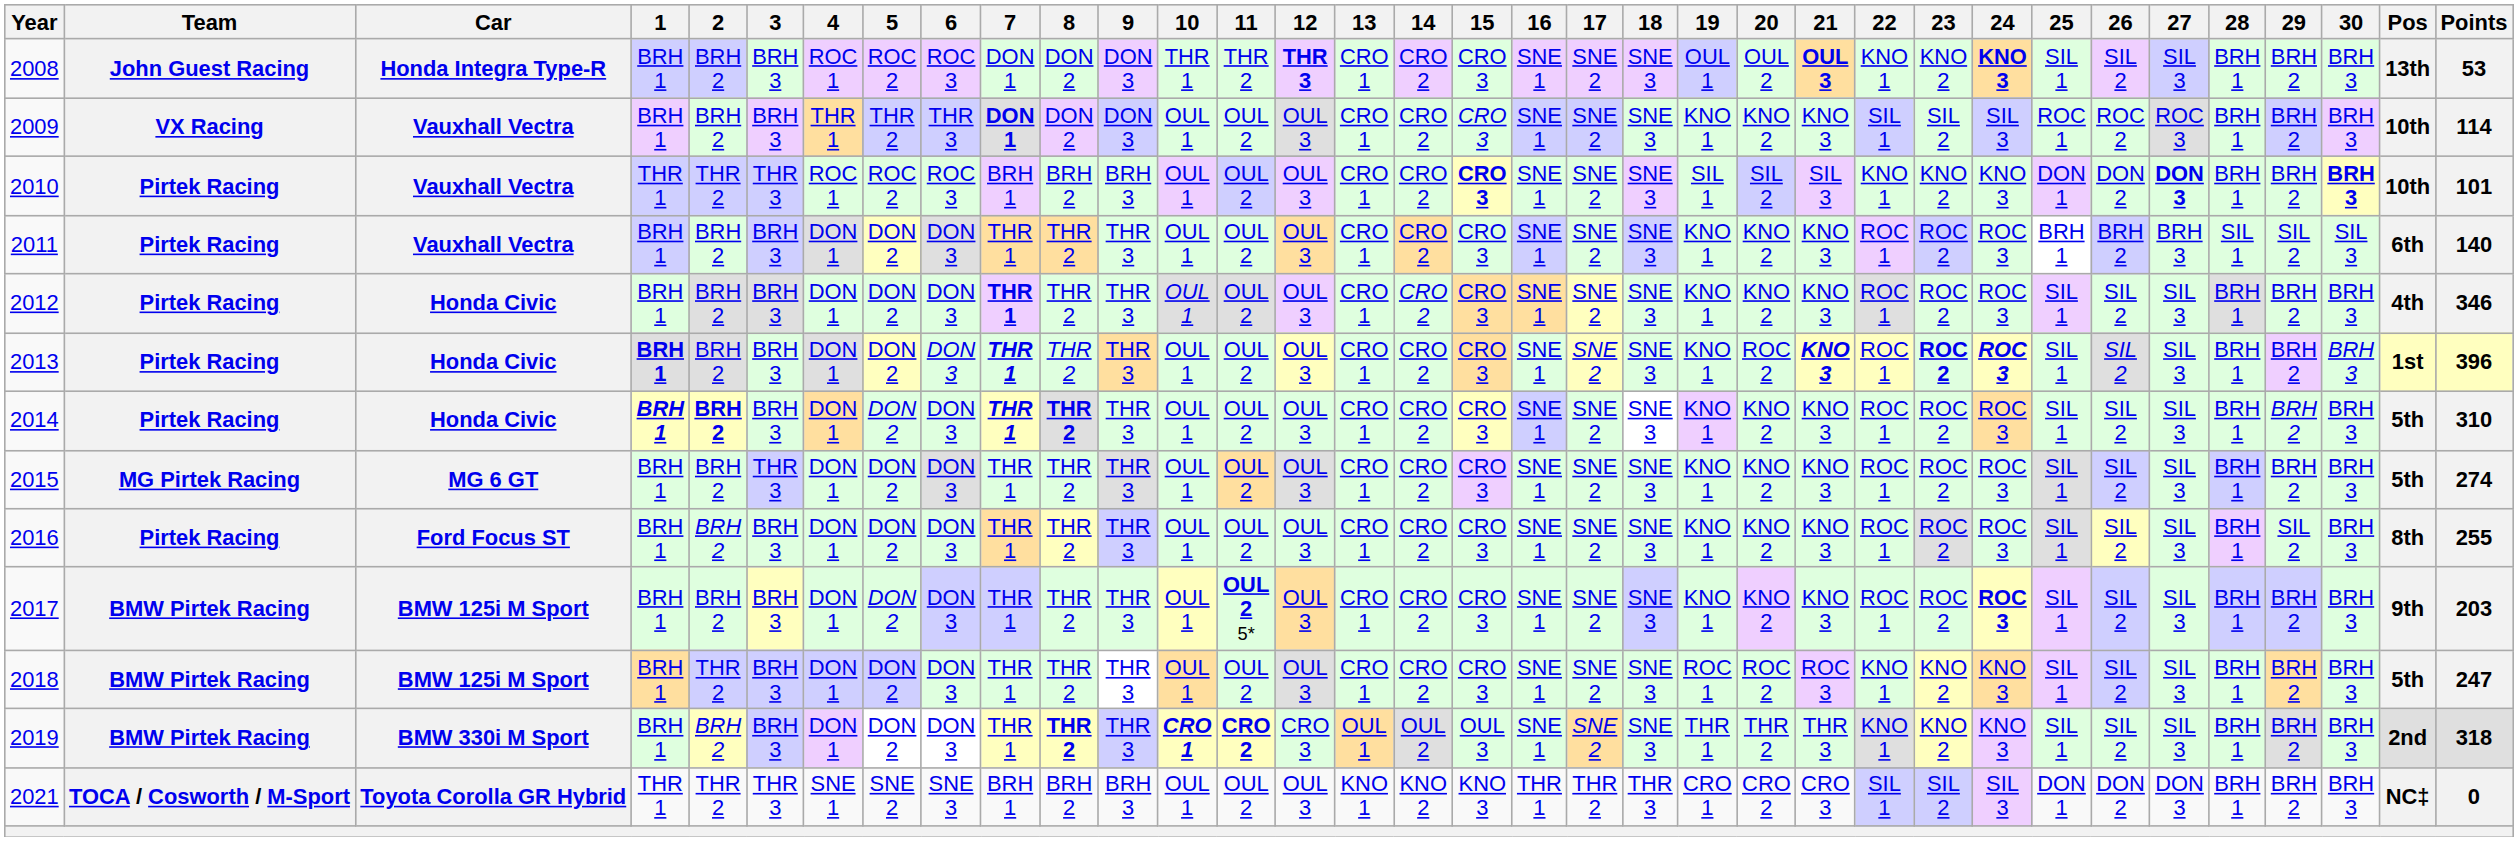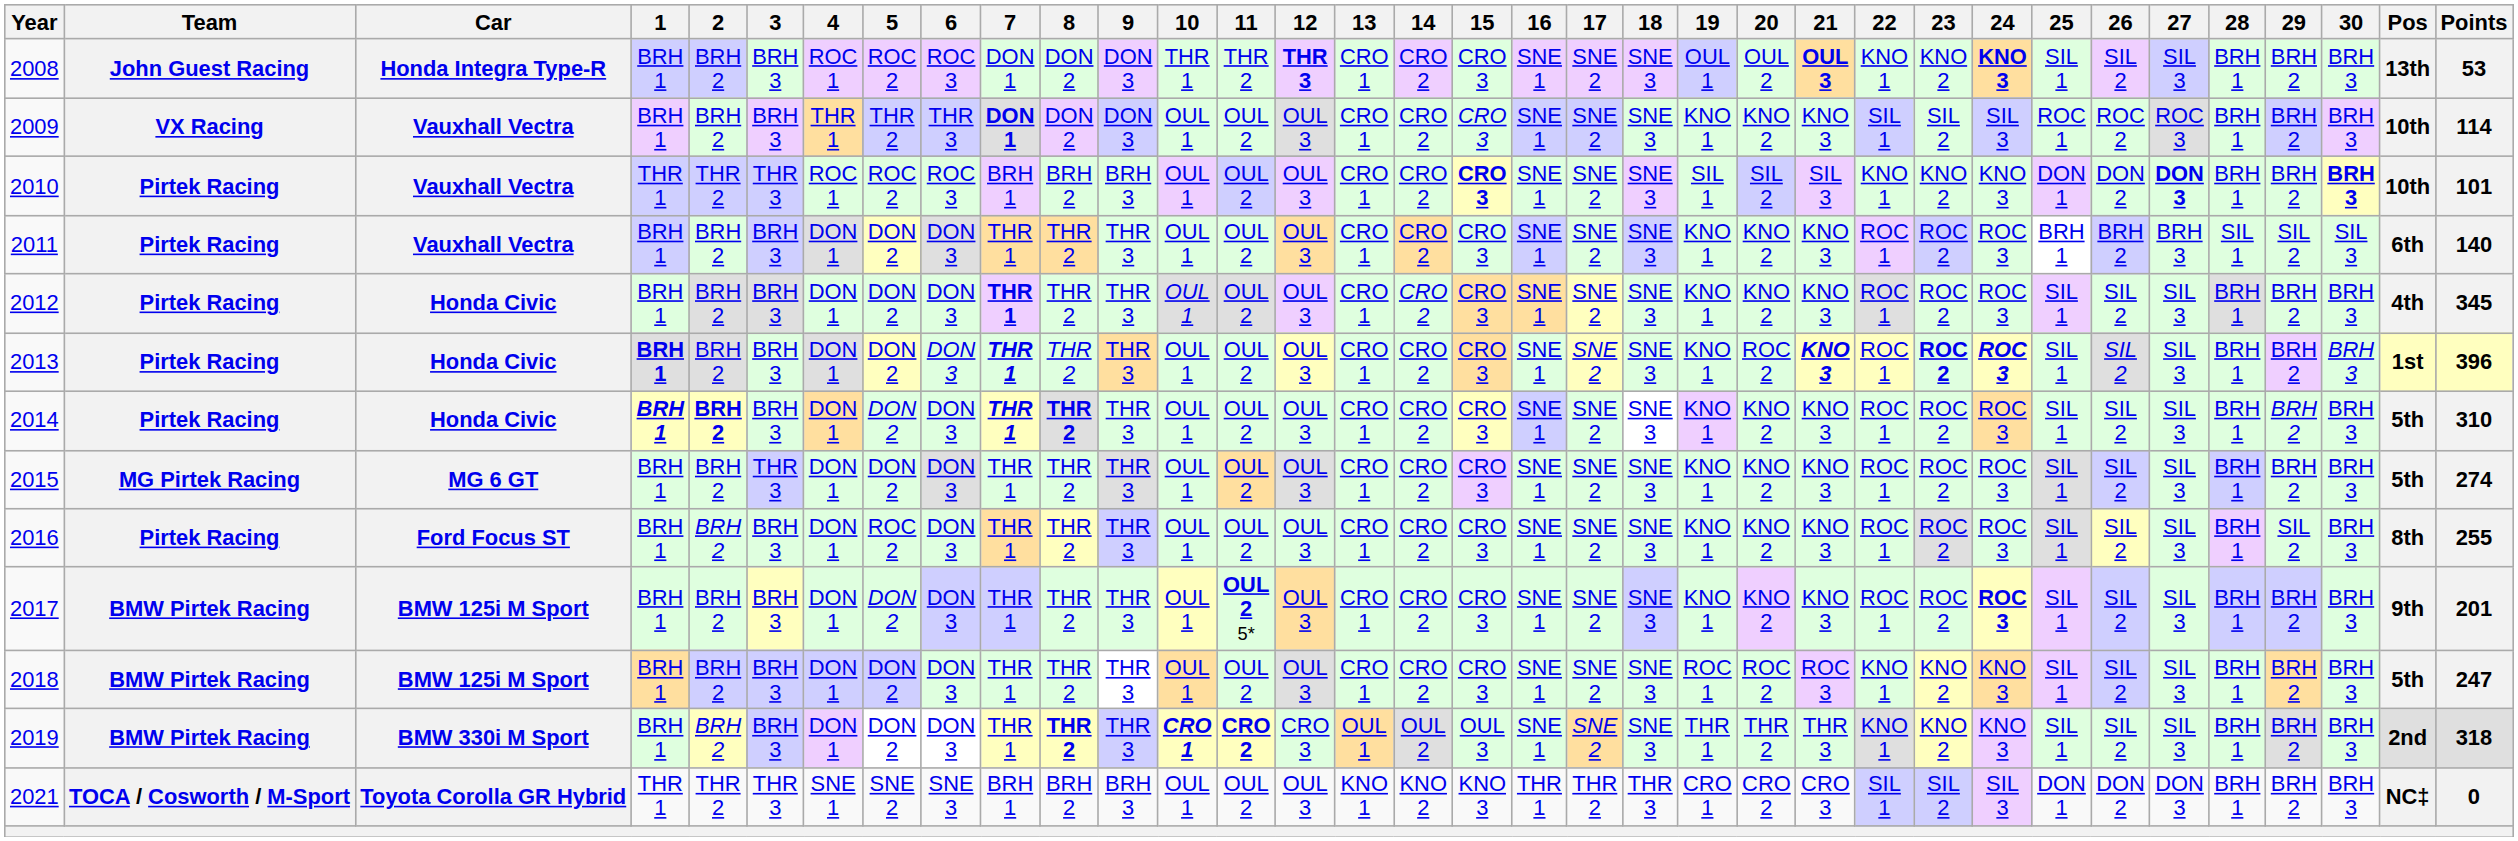2012 | Points: 346 -> 345
2016 | 5: DON 2 -> ROC 2
2017 | Points: 203 -> 201
2018 | 2: THR 2 -> BRH 2
